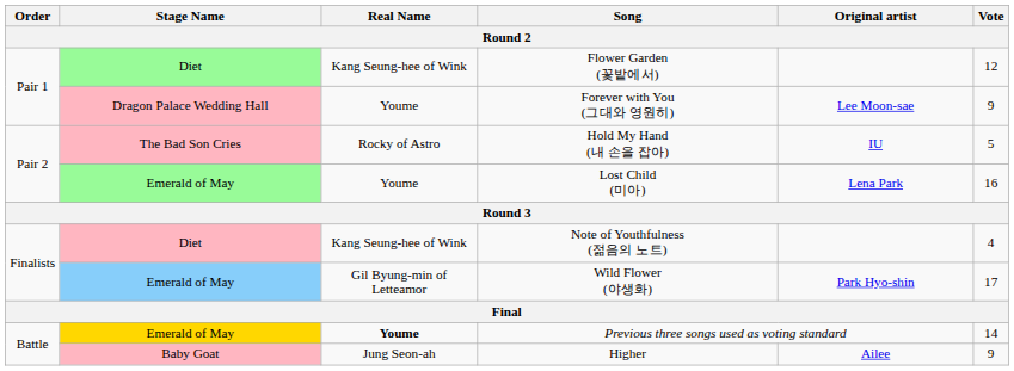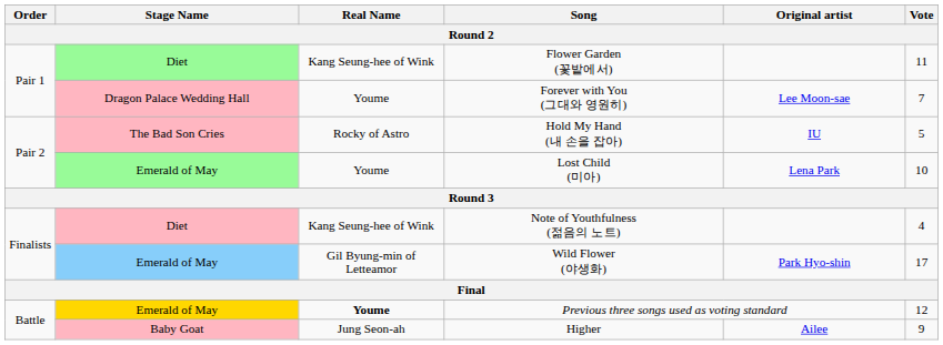Flower Garden (꽃밭에서) | Vote: 12 -> 11
Forever with You (그대와 영원히) | Vote: 9 -> 7
Lost Child (미아) | Vote: 16 -> 10
Previous three songs used as voting standard | Vote: 14 -> 12
